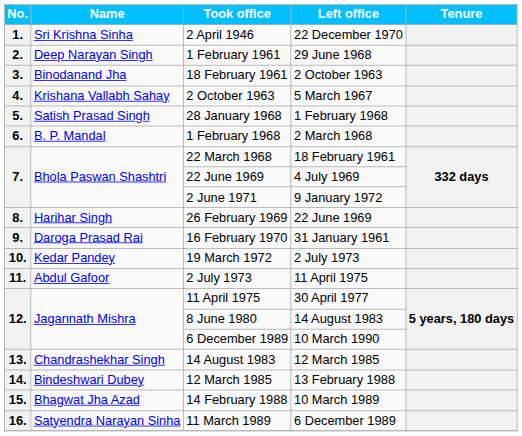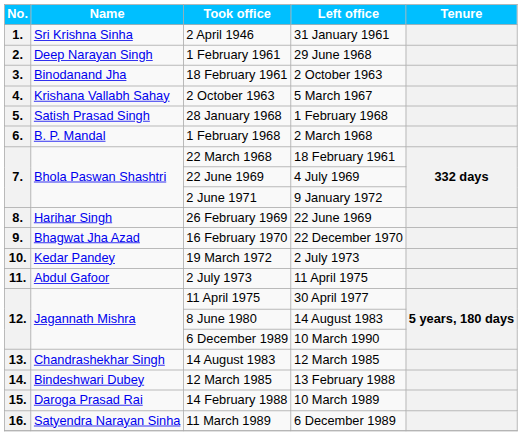2 April 1946 | Left office: 22 December 1970 -> 31 January 1961
16 February 1970 | Name: Daroga Prasad Rai -> Bhagwat Jha Azad
16 February 1970 | Left office: 31 January 1961 -> 22 December 1970
14 February 1988 | Name: Bhagwat Jha Azad -> Daroga Prasad Rai
